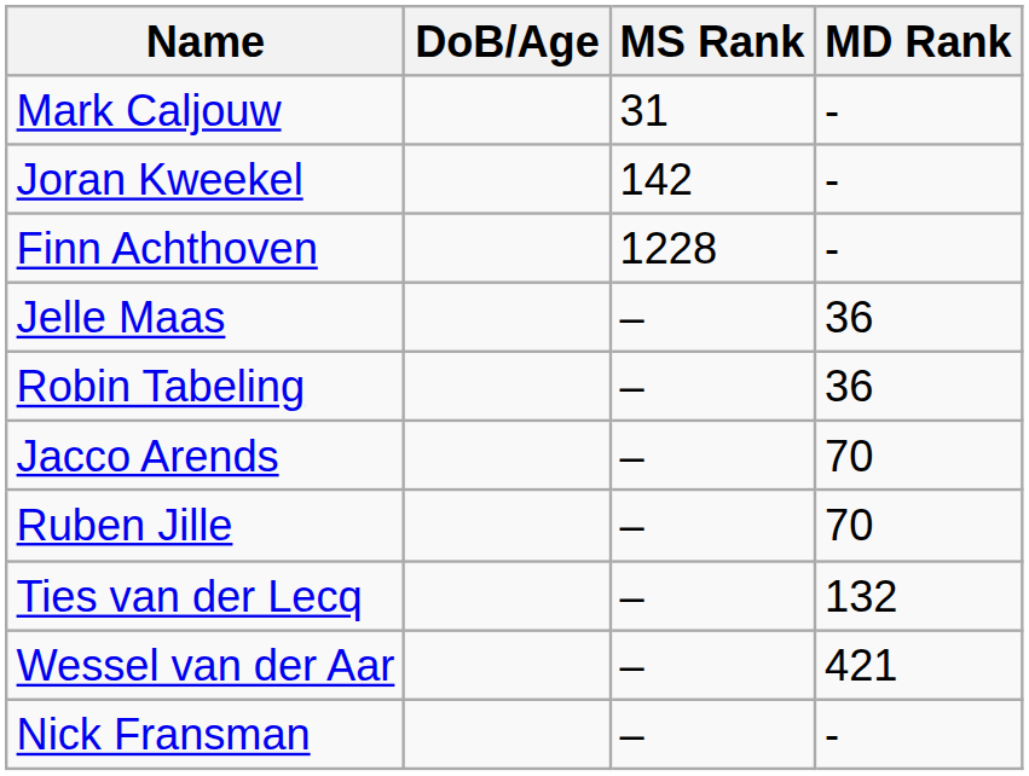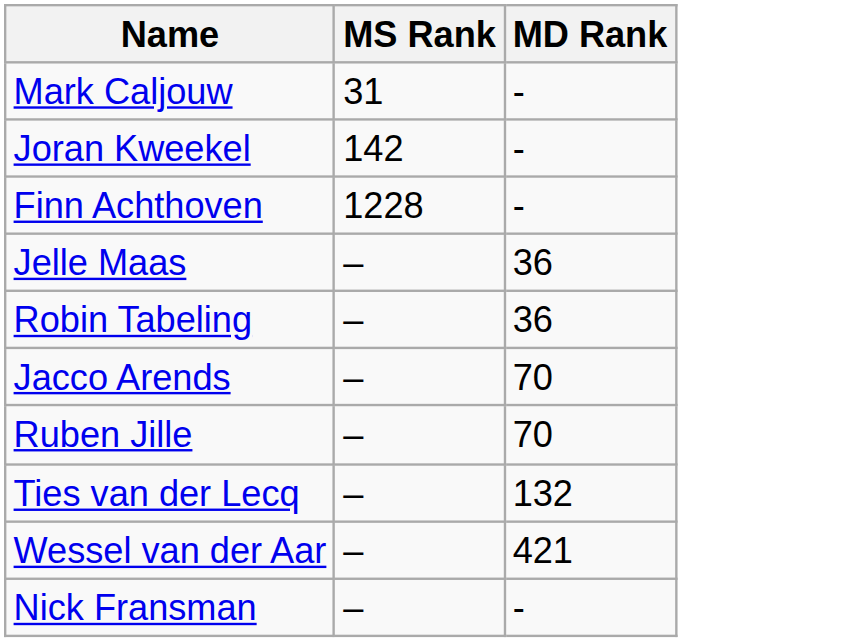- column: DoB/Age
